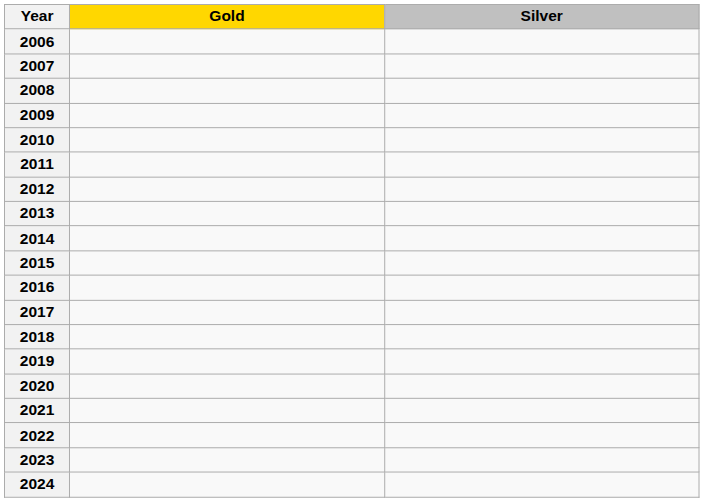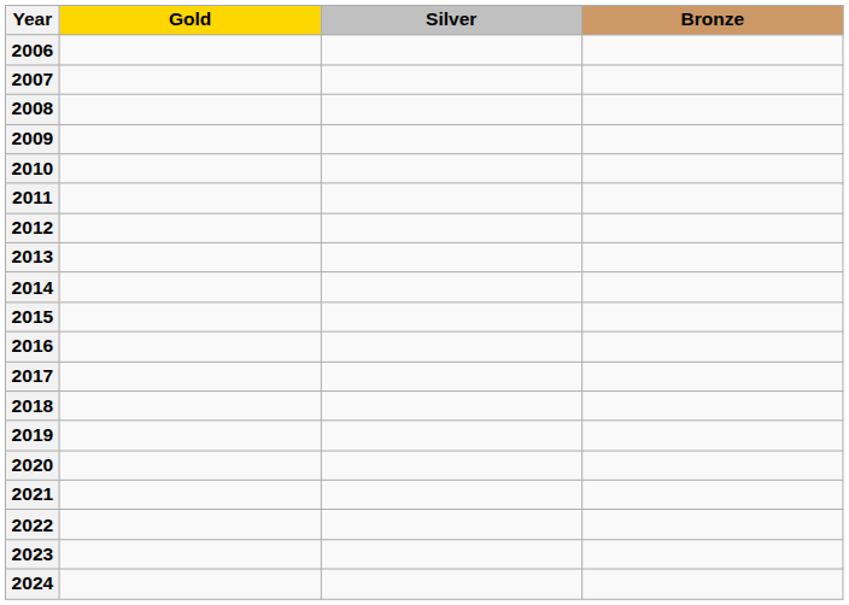+ column: Bronze
